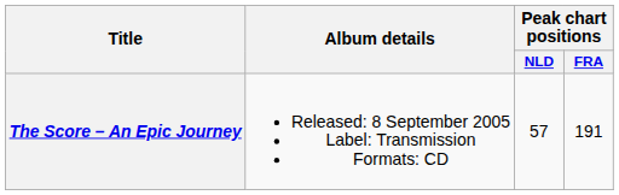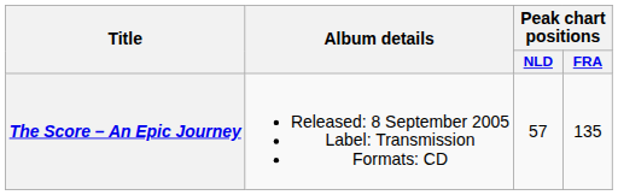The Score – An Epic Journey | Peak chart positions / FRA: 191 -> 135
